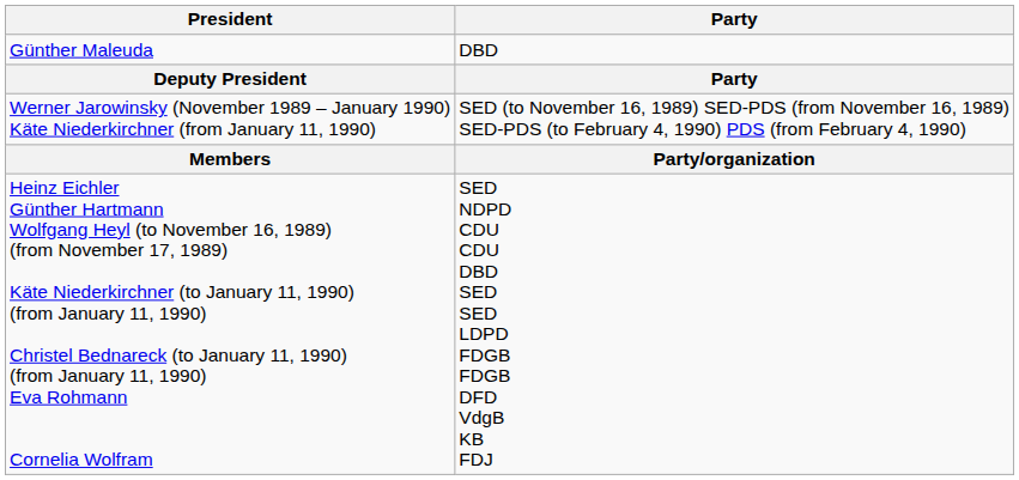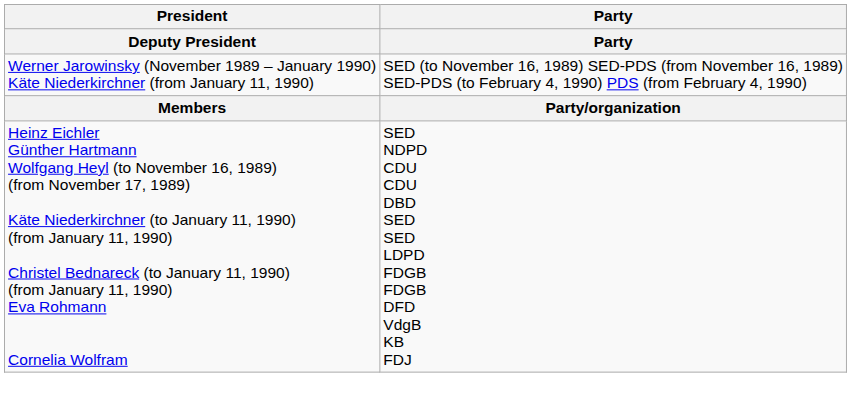- row: Günther Maleuda | DBD
